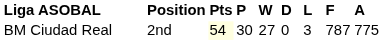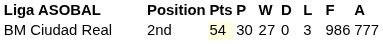BM Ciudad Real | F: 787 -> 986
BM Ciudad Real | A: 775 -> 777
